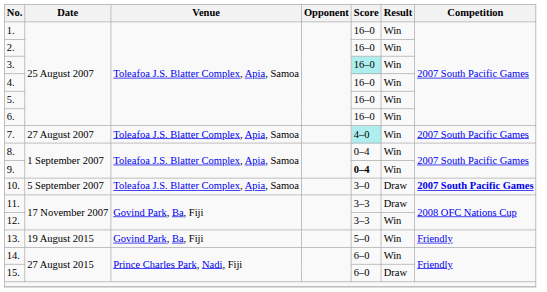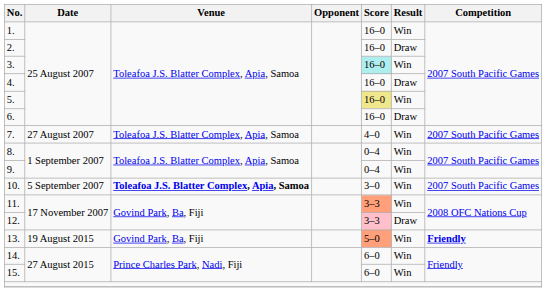2. | Result: Win -> Draw
4. | Result: Win -> Draw
5. | Score: no background -> khaki background
6. | Result: Win -> Draw
7. | Score: paleturquoise background -> no background
9. | Score: bold -> normal
10. | Venue: normal -> bold
10. | Result: Draw -> Win
10. | Competition: bold -> normal
11. | Score: no background -> lightsalmon background
11. | Result: Draw -> Win
12. | Score: no background -> pink background
12. | Result: Win -> Draw
13. | Score: no background -> lightsalmon background
13. | Competition: normal -> bold
15. | Result: Draw -> Win
